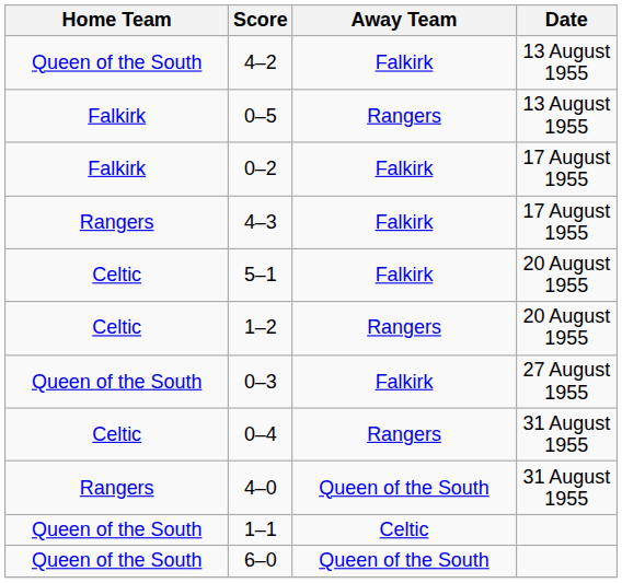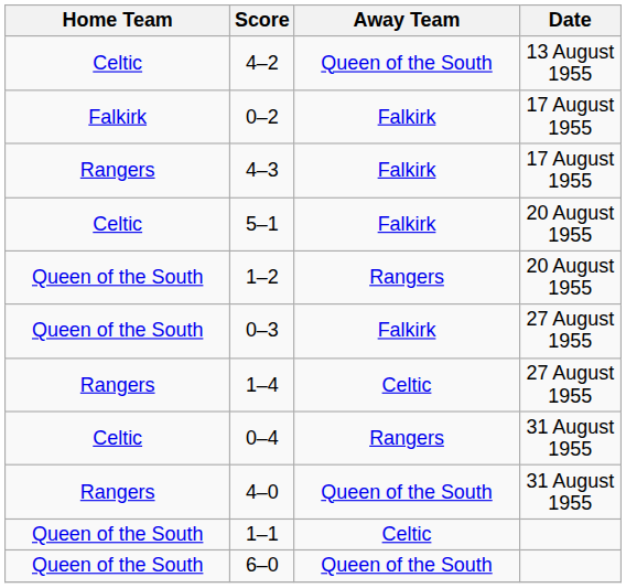4–2 | Home Team: Queen of the South -> Celtic
4–2 | Away Team: Falkirk -> Queen of the South
- row: Falkirk | 0–5 | Rangers | 13 August 1955
1–2 | Home Team: Celtic -> Queen of the South
+ row: Rangers | 1–4 | Celtic | 27 August 1955
